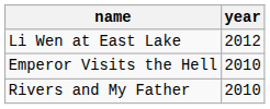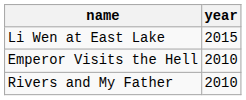Li Wen at East Lake | year: 2012 -> 2015
